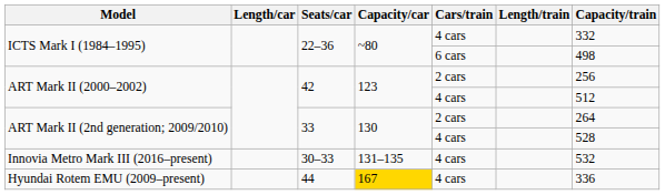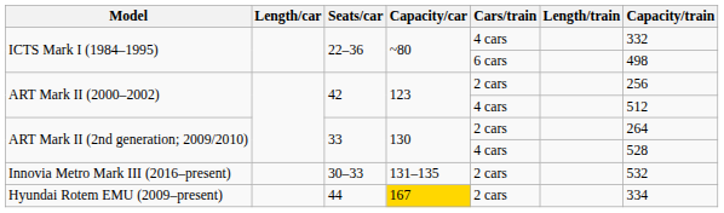Innovia Metro Mark III (2016–present) | Cars/train: 4 cars -> 2 cars
Hyundai Rotem EMU (2009–present) | Cars/train: 4 cars -> 2 cars
Hyundai Rotem EMU (2009–present) | Capacity/train: 336 -> 334
